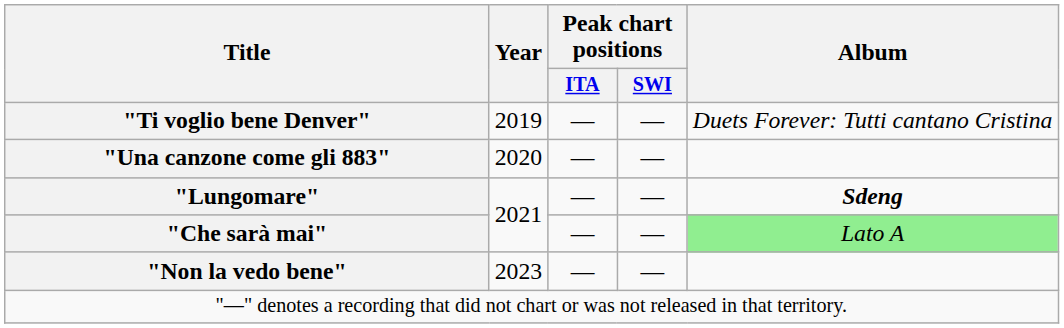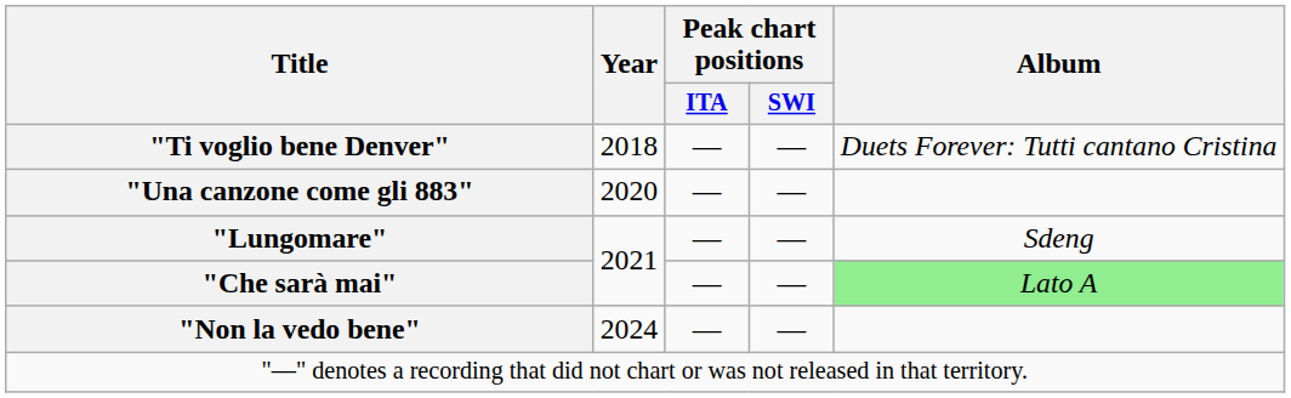"Ti voglio bene Denver" | Year: 2019 -> 2018
"Lungomare" | Album: bold -> normal
"Non la vedo bene" | Year: 2023 -> 2024
